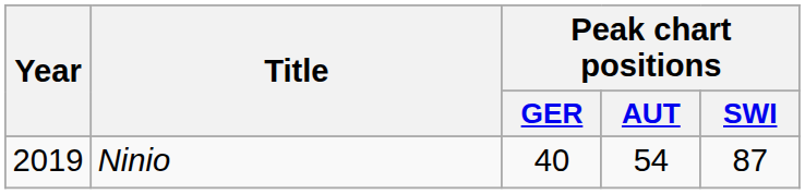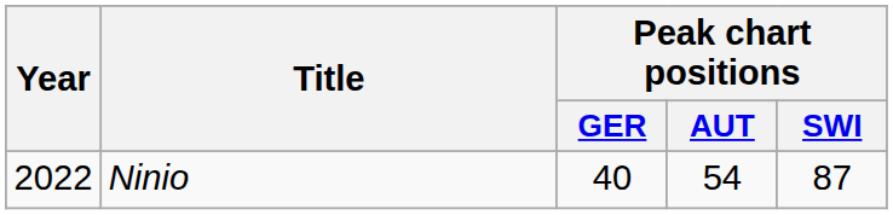Ninio | Year: 2019 -> 2022
